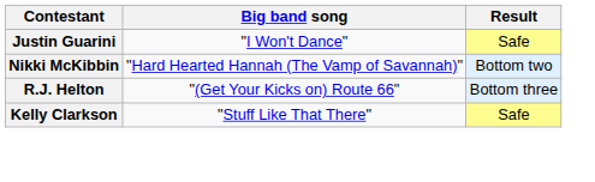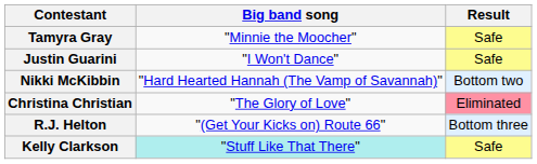+ row: Tamyra Gray | "Minnie the Moocher" | Safe
+ row: Christina Christian | "The Glory of Love" | Eliminated
Kelly Clarkson | Big band song: no background -> paleturquoise background
